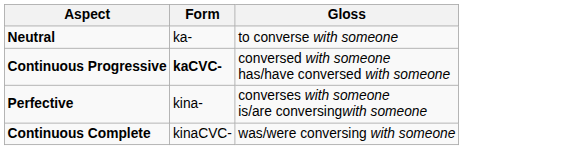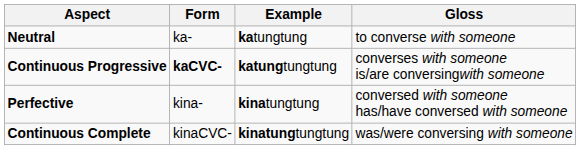+ column: Example | katungtung | katungtungtung | kinatungtung | kinatungtungtung
Continuous Progressive | Gloss: conversed with someone has/have conversed with someone -> converses with someone is/are conversingwith someone
Perfective | Gloss: converses with someone is/are conversingwith someone -> conversed with someone has/have conversed with someone
